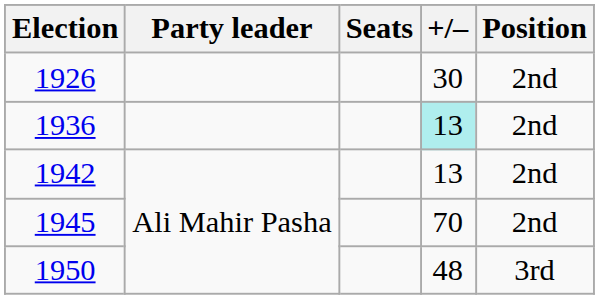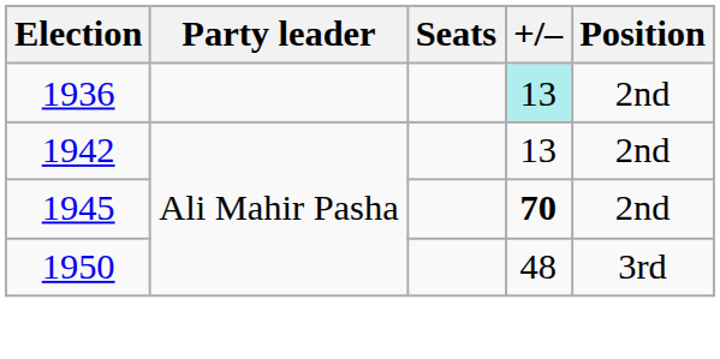- row: 1926 | 30 | 2nd
1945 | +/–: normal -> bold
